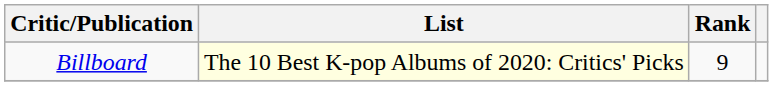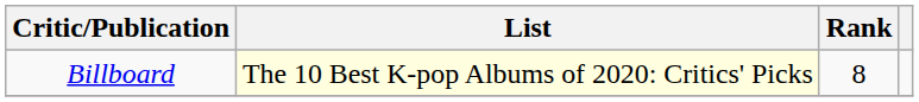Billboard | Rank: 9 -> 8
